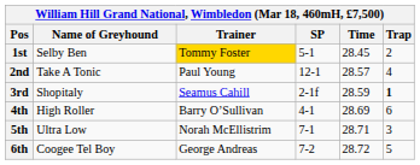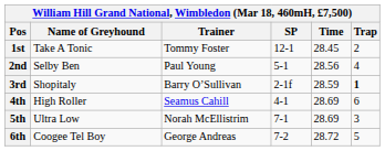1st | Name of Greyhound: Selby Ben -> Take A Tonic
1st | Trainer: gold background -> no background
1st | SP: 5-1 -> 12-1
2nd | Name of Greyhound: Take A Tonic -> Selby Ben
2nd | SP: 12-1 -> 5-1
2nd | Time: 28.57 -> 28.56
3rd | Trainer: Seamus Cahill -> Barry O’Sullivan
4th | Trainer: Barry O’Sullivan -> Seamus Cahill
5th | Time: 28.71 -> 28.69
